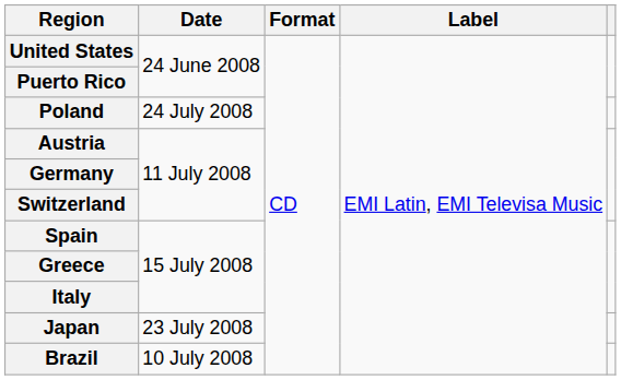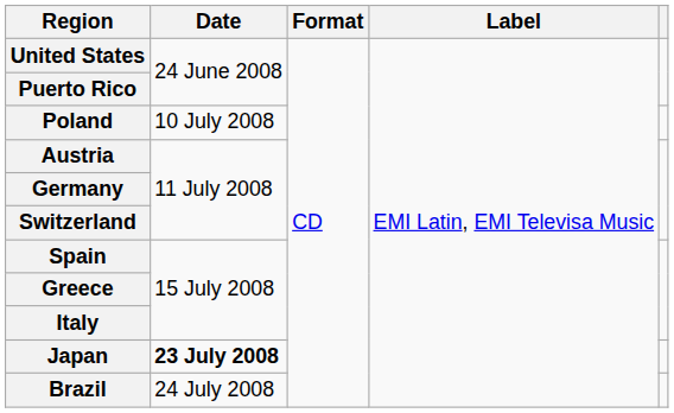Poland | Date: 24 July 2008 -> 10 July 2008
Japan | Date: normal -> bold
Brazil | Date: 10 July 2008 -> 24 July 2008
